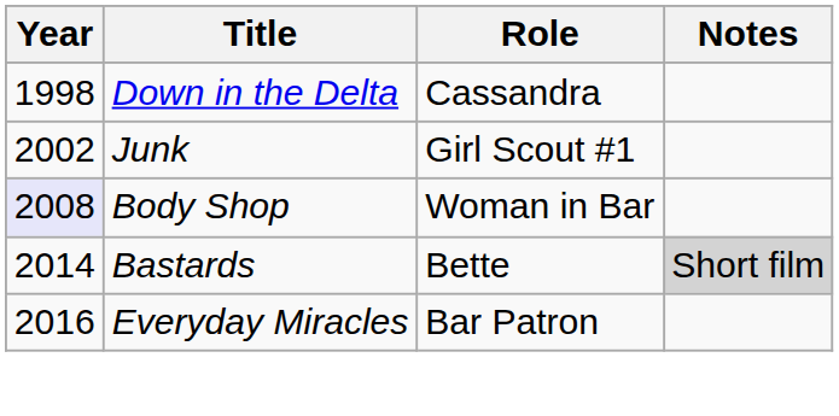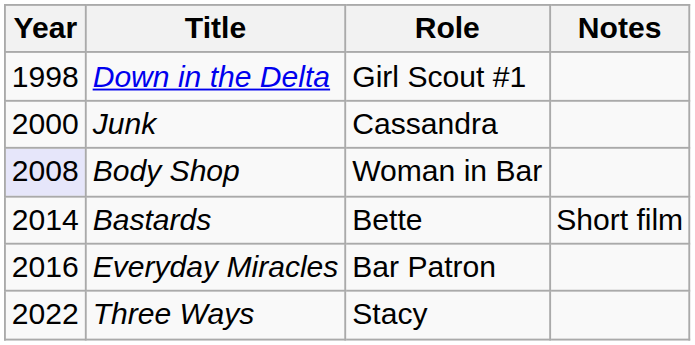Down in the Delta | Role: Cassandra -> Girl Scout #1
Junk | Year: 2002 -> 2000
Junk | Role: Girl Scout #1 -> Cassandra
Bastards | Notes: lightgrey background -> no background
+ row: 2022 | Three Ways | Stacy
